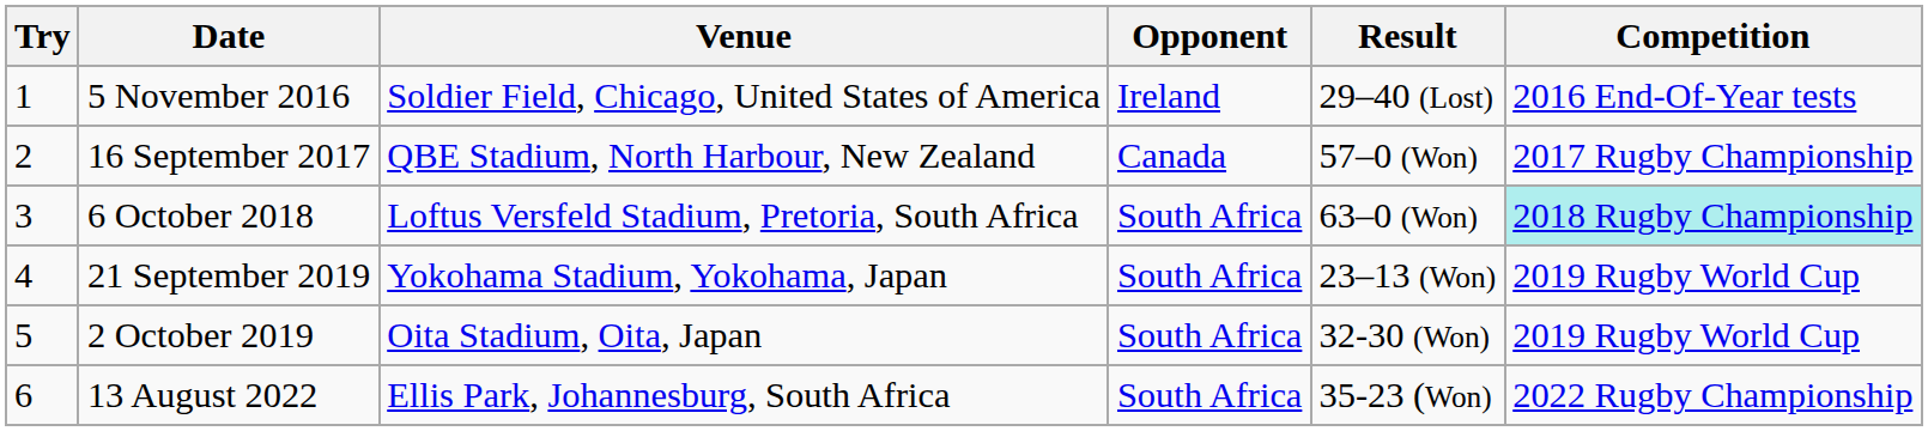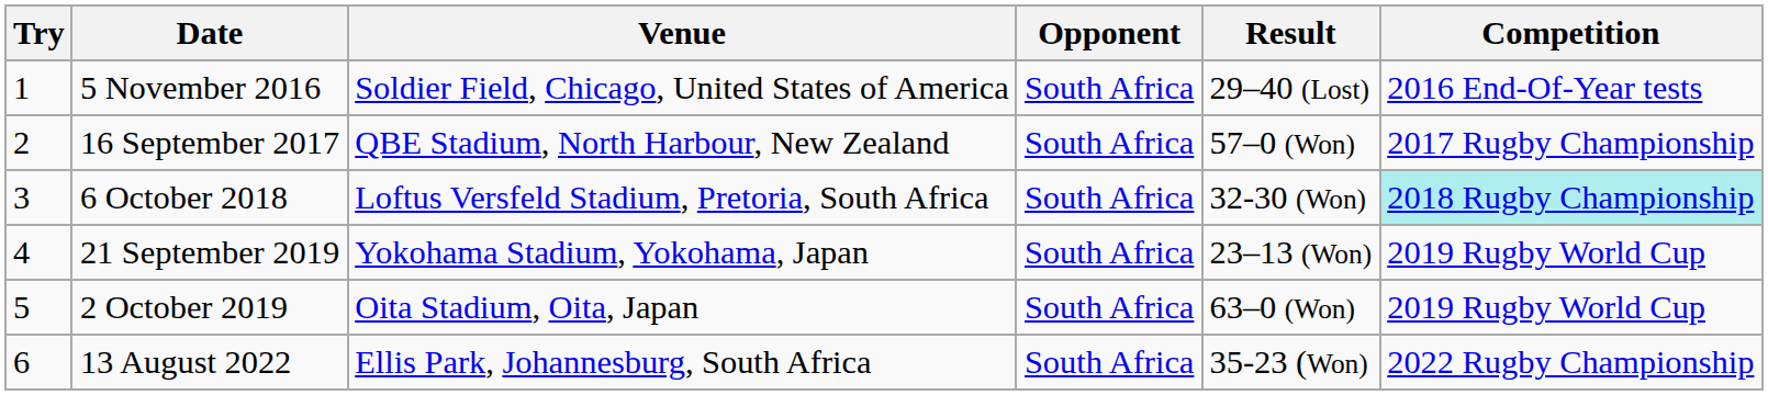5 November 2016 | Opponent: Ireland -> South Africa
16 September 2017 | Opponent: Canada -> South Africa
6 October 2018 | Result: 63–0 (Won) -> 32-30 (Won)
2 October 2019 | Result: 32-30 (Won) -> 63–0 (Won)
